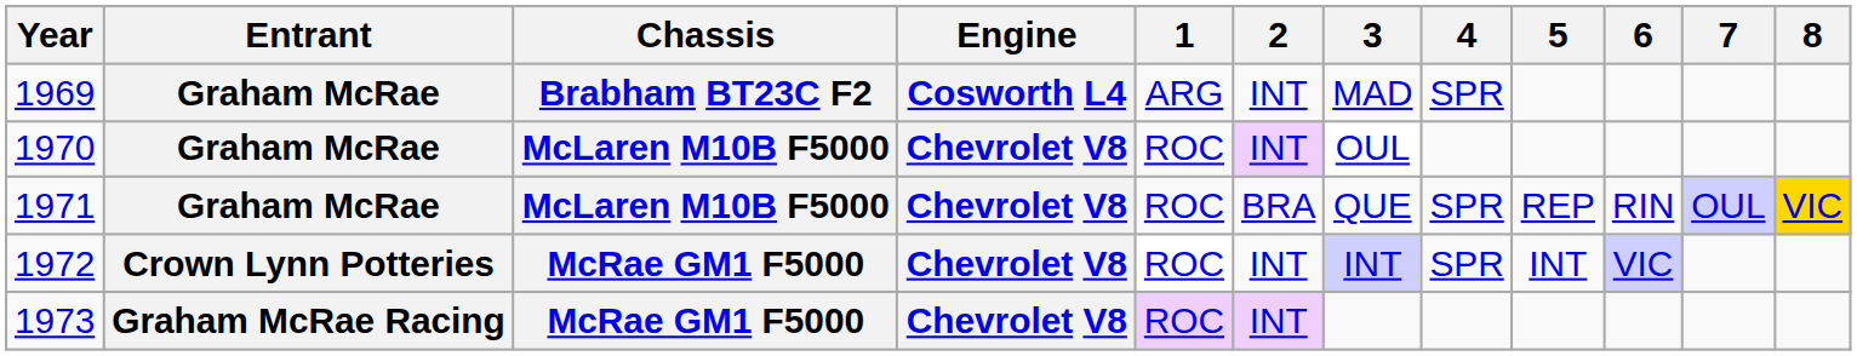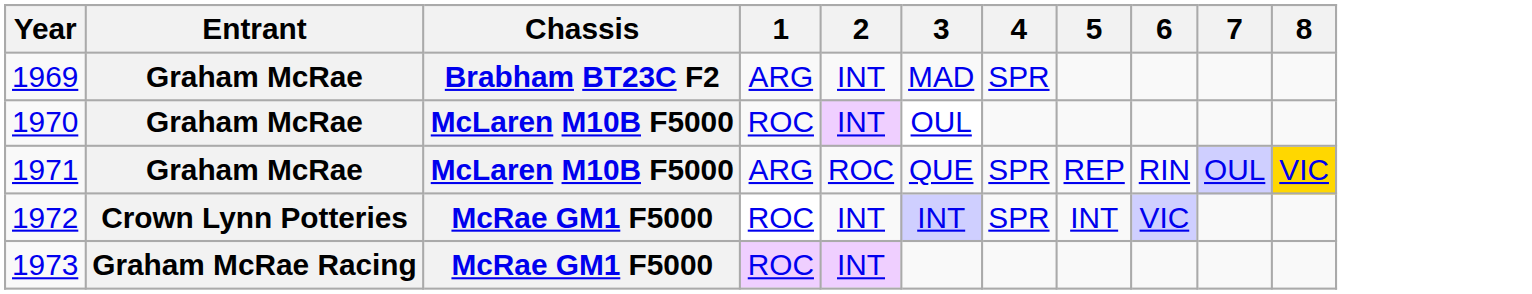- column: Engine | Cosworth L4 | Chevrolet V8 | Chevrolet V8 | Chevrolet V8 | Chevrolet V8
1971 | 1: ROC -> ARG
1971 | 2: BRA -> ROC
